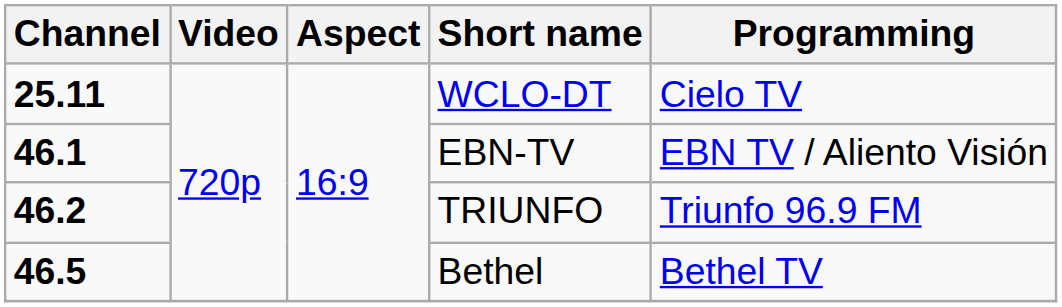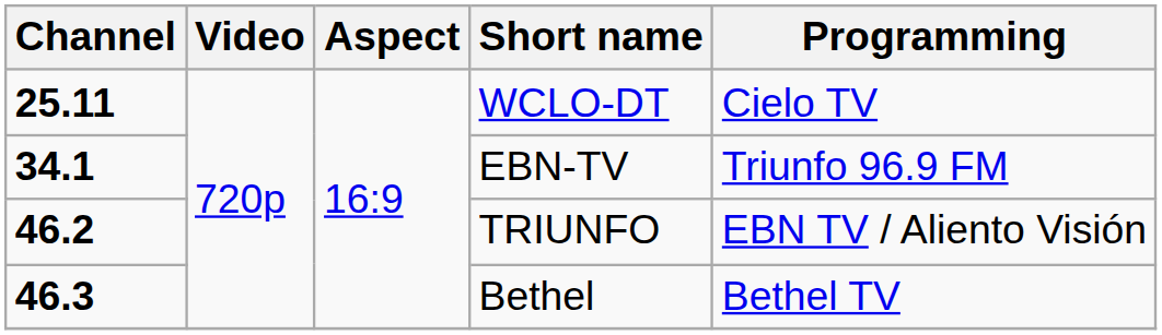EBN-TV | Channel: 46.1 -> 34.1
EBN-TV | Programming: EBN TV / Aliento Visión -> Triunfo 96.9 FM
TRIUNFO | Programming: Triunfo 96.9 FM -> EBN TV / Aliento Visión
Bethel | Channel: 46.5 -> 46.3
